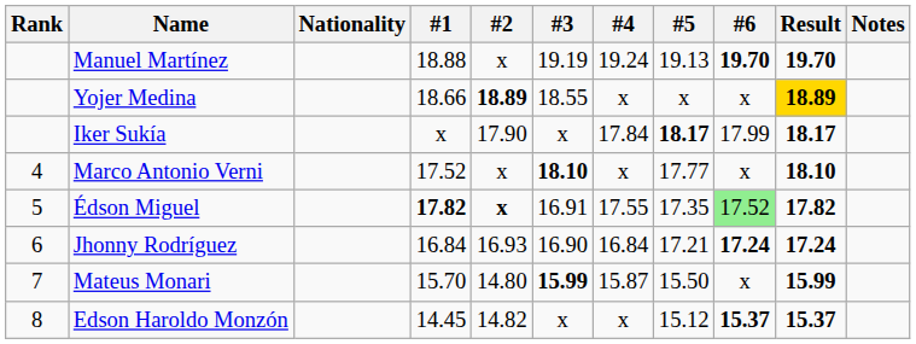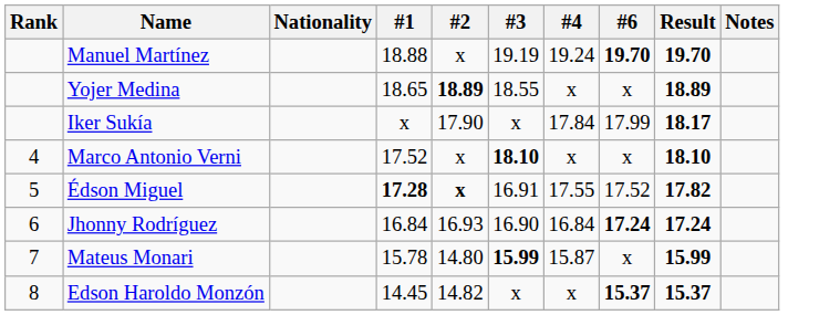- column: #5 | 19.13 | x | 18.17 | 17.77 | 17.35 | 17.21 | 15.50 | 15.12
Yojer Medina | #1: 18.66 -> 18.65
Yojer Medina | Result: gold background -> no background
Édson Miguel | #1: 17.82 -> 17.28
Édson Miguel | #6: lightgreen background -> no background
Mateus Monari | #1: 15.70 -> 15.78
